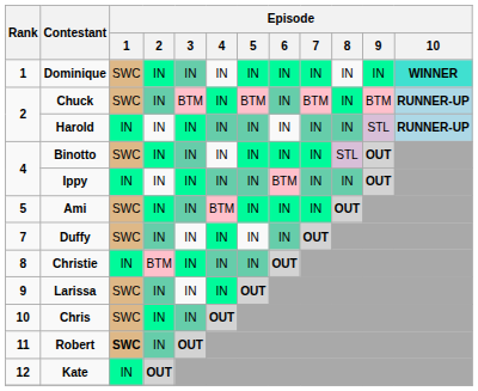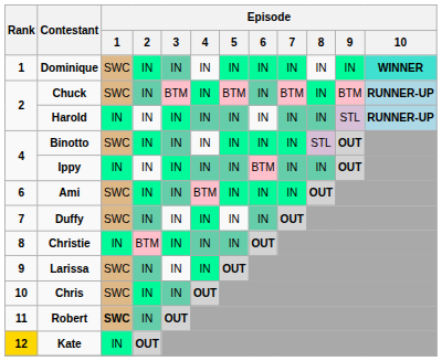Ami | Rank: 5 -> 6
Kate | Rank: no background -> gold background
